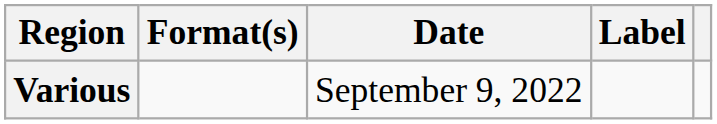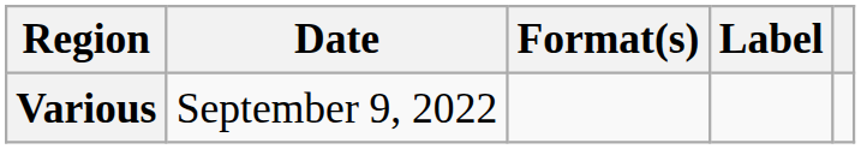columns swapped: Date <-> Format(s)
